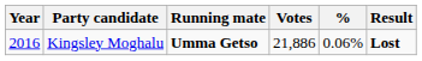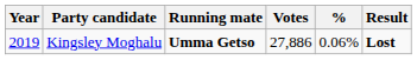Kingsley Moghalu | Year: 2016 -> 2019
Kingsley Moghalu | Votes: 21,886 -> 27,886
